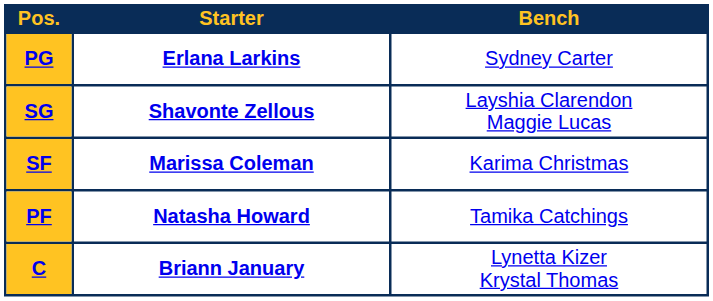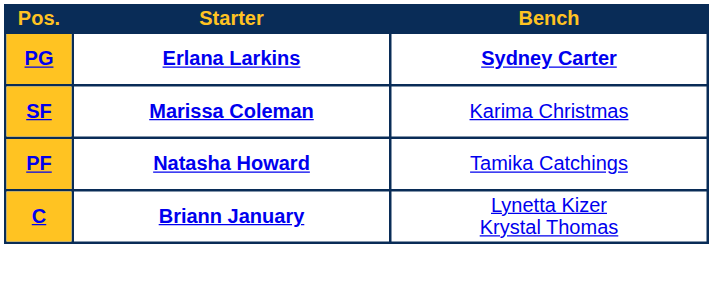PG | Bench: normal -> bold
- row: SG | Shavonte Zellous | Layshia Clarendon Maggie Lucas
